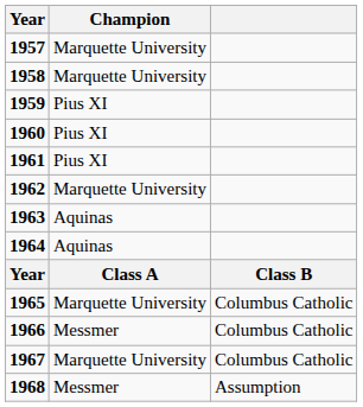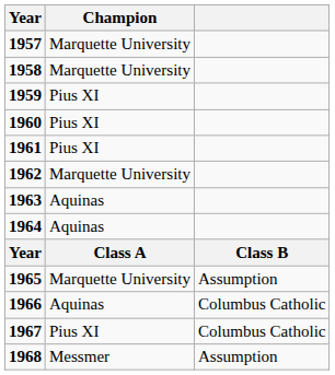1965 | column 3: Columbus Catholic -> Assumption
1966 | Champion: Messmer -> Aquinas
1967 | Champion: Marquette University -> Pius XI
